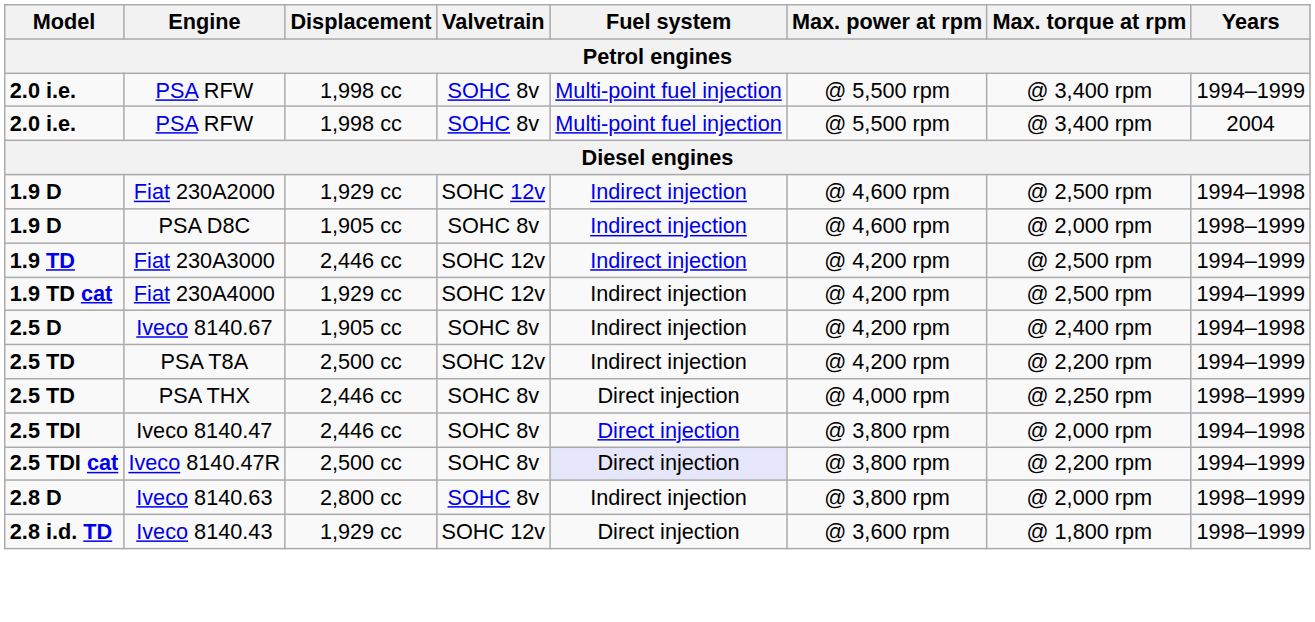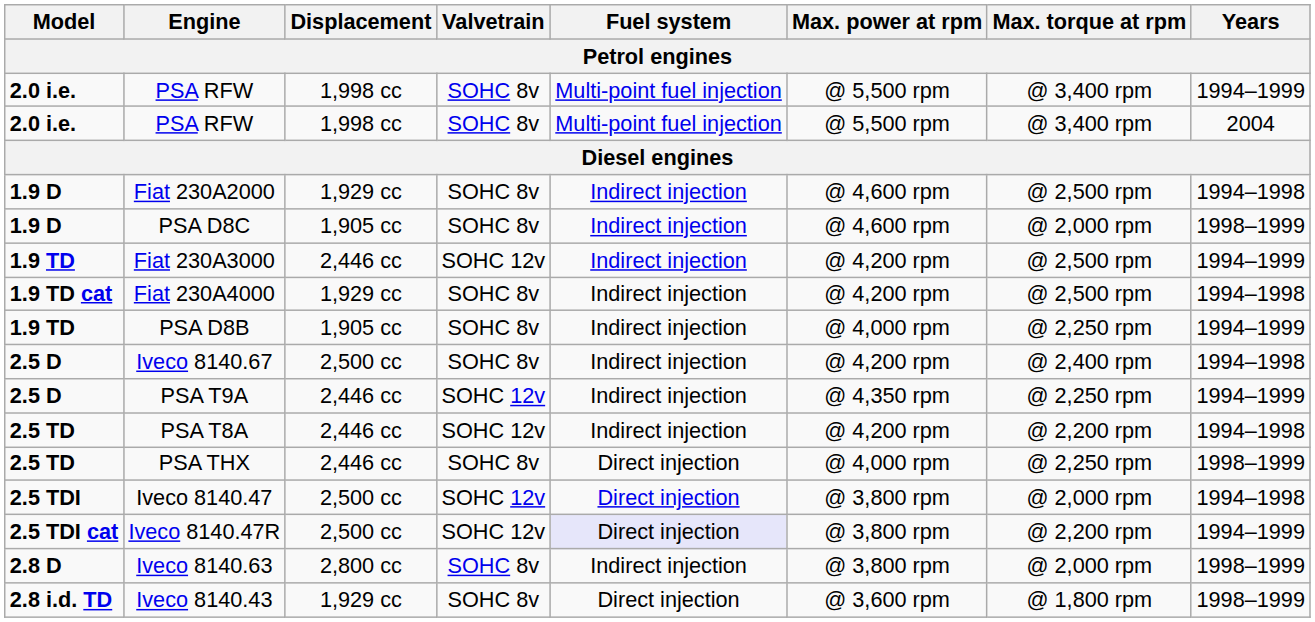Fiat 230A2000 | Valvetrain: SOHC 12v -> SOHC 8v
Fiat 230A4000 | Valvetrain: SOHC 12v -> SOHC 8v
Fiat 230A4000 | Years: 1994–1999 -> 1994–1998
+ row: 1.9 TD | PSA D8B | 1,905 cc | SOHC 8v | Indirect injection | @ 4,000 rpm | @ 2,250 rpm | 1994–1999
Iveco 8140.67 | Displacement: 1,905 cc -> 2,500 cc
+ row: 2.5 D | PSA T9A | 2,446 cc | SOHC 12v | Indirect injection | @ 4,350 rpm | @ 2,250 rpm | 1994–1999
PSA T8A | Displacement: 2,500 cc -> 2,446 cc
PSA T8A | Years: 1994–1999 -> 1994–1998
Iveco 8140.47 | Displacement: 2,446 cc -> 2,500 cc
Iveco 8140.47 | Valvetrain: SOHC 8v -> SOHC 12v
Iveco 8140.47R | Valvetrain: SOHC 8v -> SOHC 12v
Iveco 8140.43 | Valvetrain: SOHC 12v -> SOHC 8v
